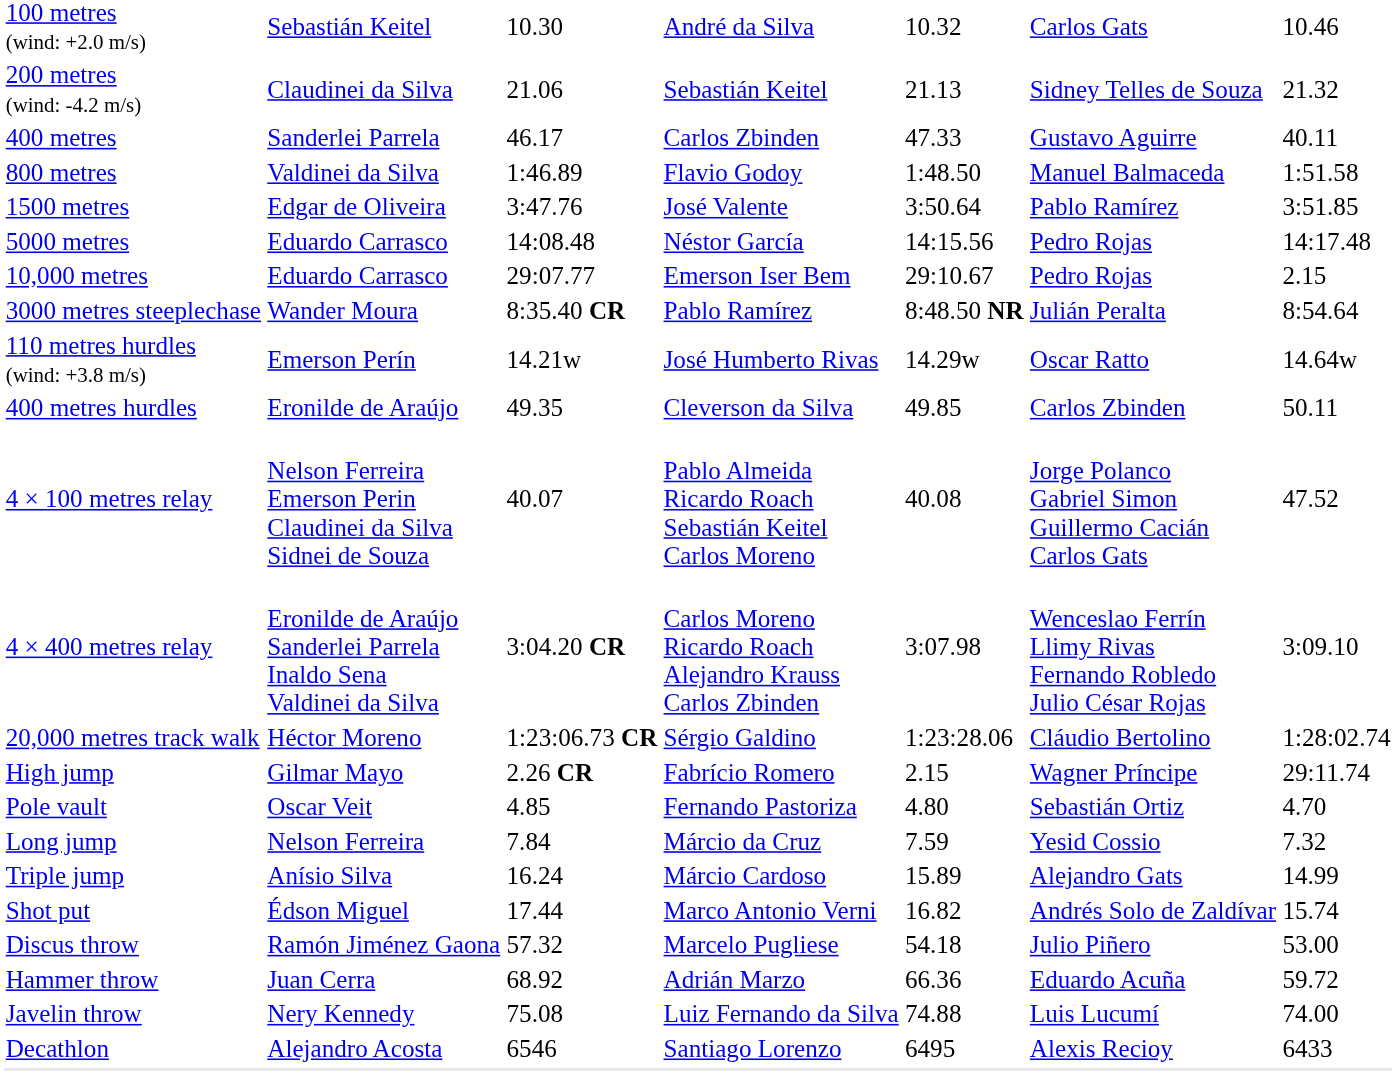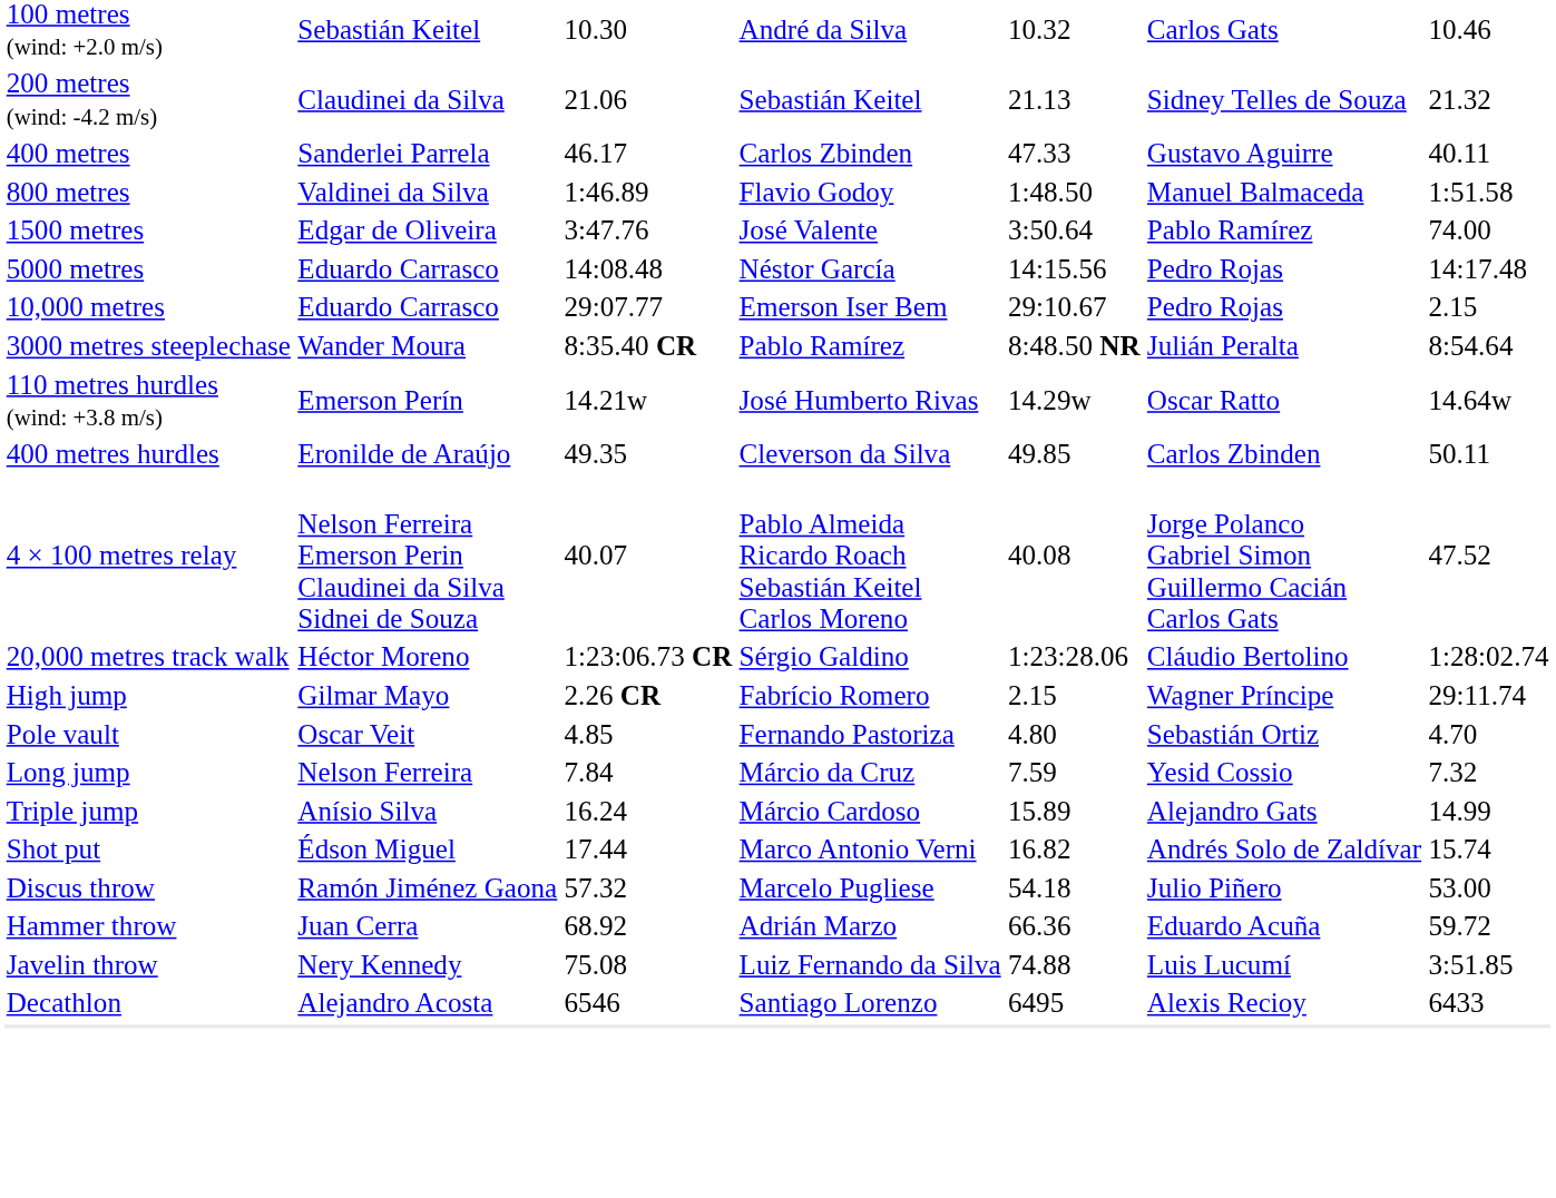1500 metres | column 7: 3:51.85 -> 74.00
- row: 4 × 400 metres relay | Eronilde de Araújo Sanderlei Parrela Inaldo Sena Valdinei da Silva | 3:04.20 CR | Carlos Moreno Ricardo Roach Alejandro Krauss Carlos Zbinden | 3:07.98 | Wenceslao Ferrín Llimy Rivas Fernando Robledo Julio César Rojas | 3:09.10
Javelin throw | column 7: 74.00 -> 3:51.85
